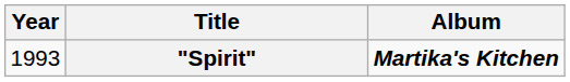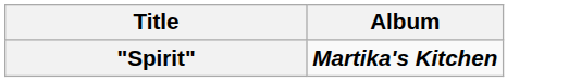- column: Year | 1993
